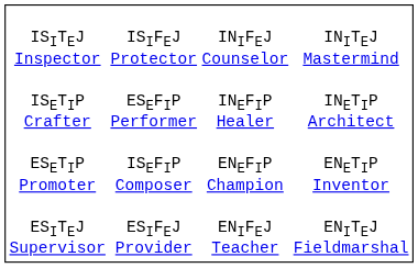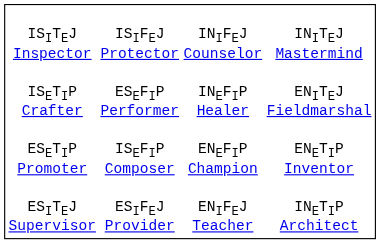ISETIP Crafter | column 4: INETIP Architect -> ENITEJ Fieldmarshal
ESITEJ Supervisor | column 4: ENITEJ Fieldmarshal -> INETIP Architect
